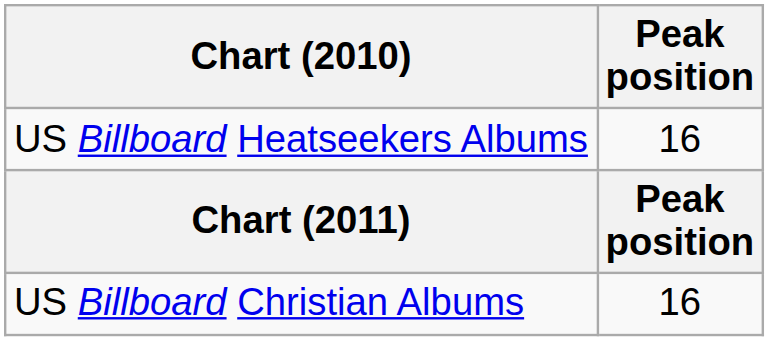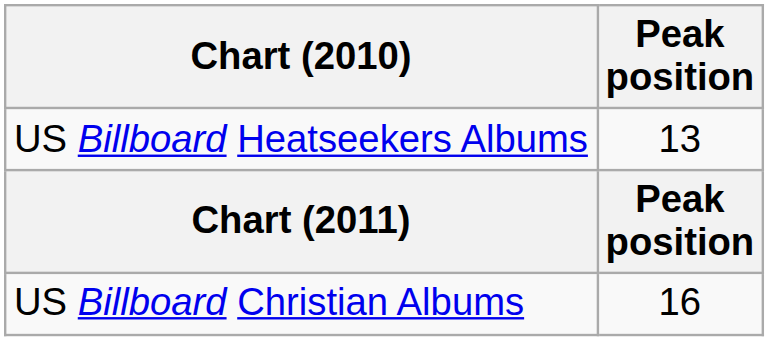US Billboard Heatseekers Albums | Peak position: 16 -> 13
